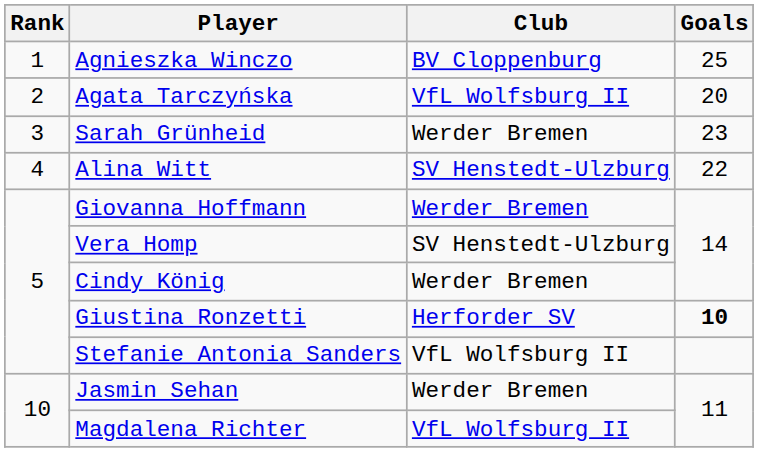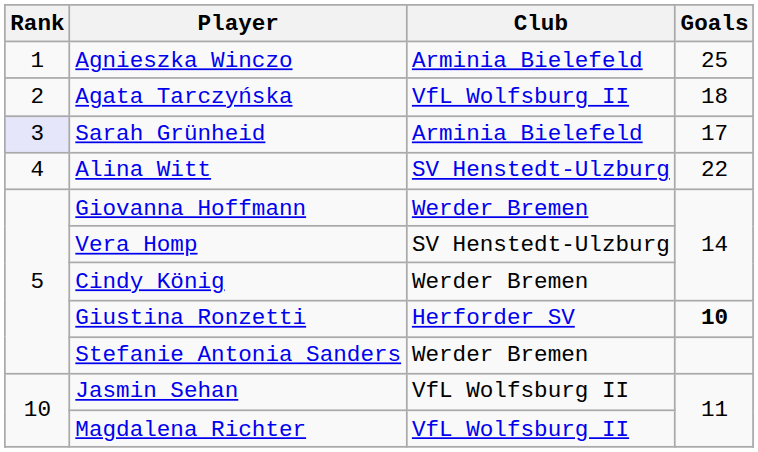Agnieszka Winczo | Club: BV Cloppenburg -> Arminia Bielefeld
Agata Tarczyńska | Goals: 20 -> 18
Sarah Grünheid | Rank: no background -> lavender background
Sarah Grünheid | Club: Werder Bremen -> Arminia Bielefeld
Sarah Grünheid | Goals: 23 -> 17
Stefanie Antonia Sanders | Club: VfL Wolfsburg II -> Werder Bremen
Jasmin Sehan | Club: Werder Bremen -> VfL Wolfsburg II
